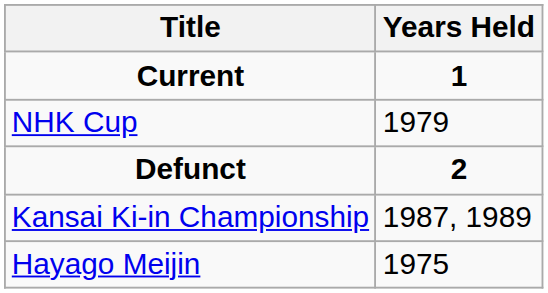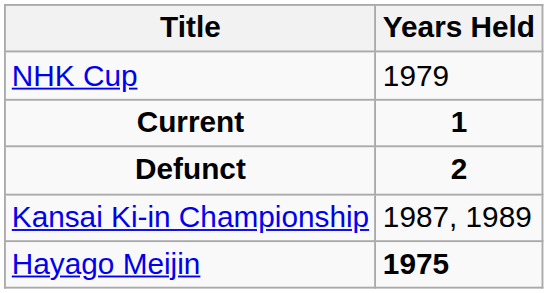rows swapped: Current <-> NHK Cup
Hayago Meijin | Years Held: normal -> bold
